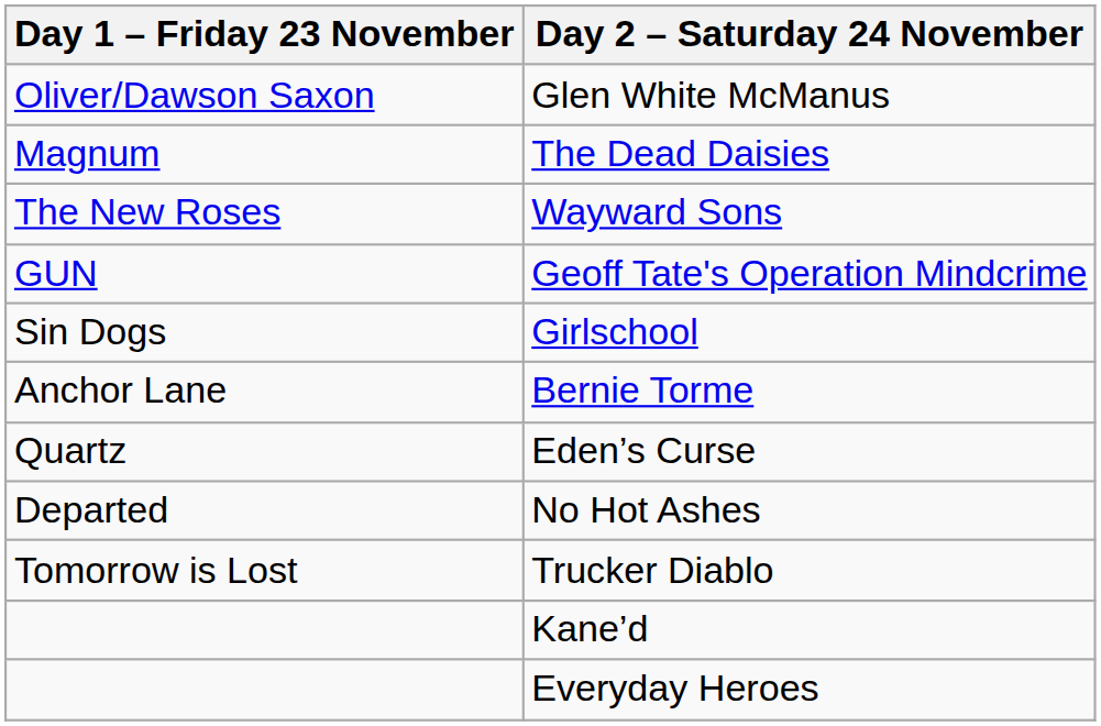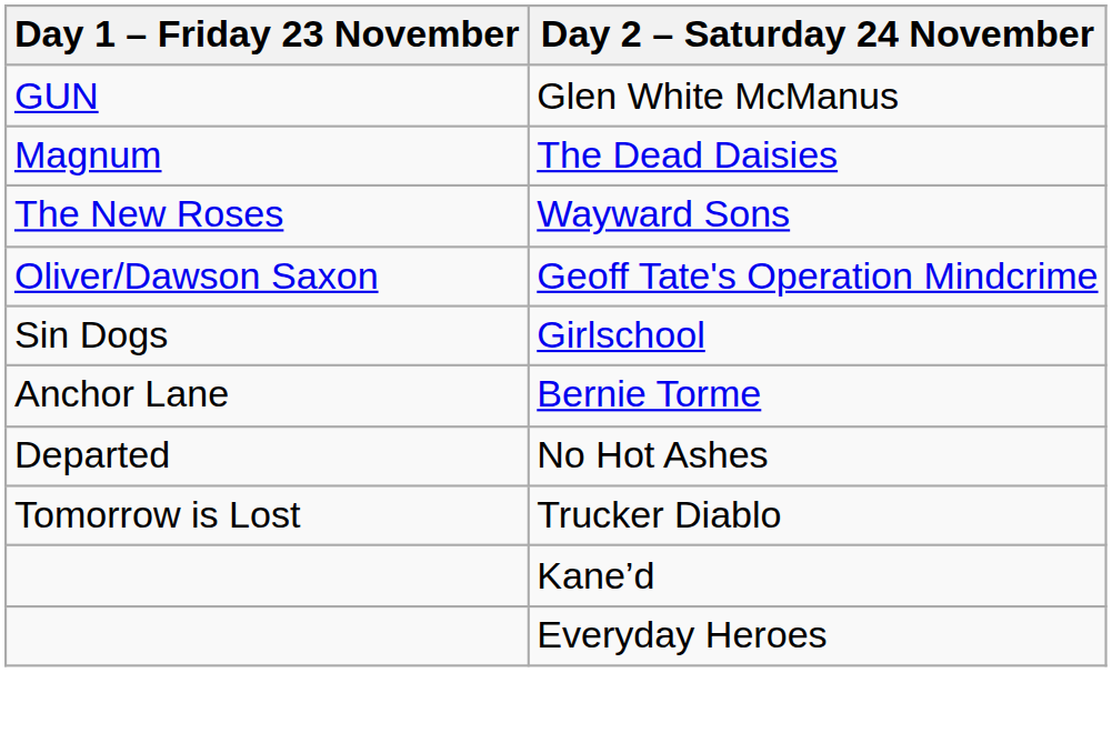Glen White McManus | Day 1 – Friday 23 November: Oliver/Dawson Saxon -> GUN
Geoff Tate's Operation Mindcrime | Day 1 – Friday 23 November: GUN -> Oliver/Dawson Saxon
- row: Quartz | Eden’s Curse
